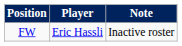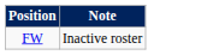- column: Player | Eric Hassli
